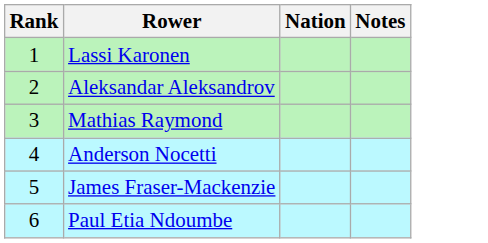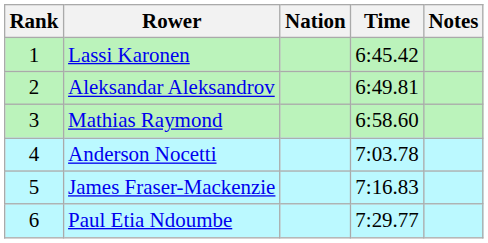+ column: Time | 6:45.42 | 6:49.81 | 6:58.60 | 7:03.78 | 7:16.83 | 7:29.77
